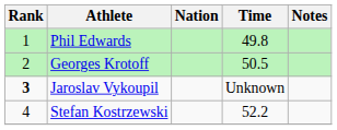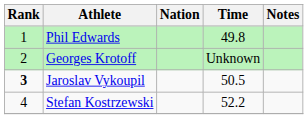Georges Krotoff | Time: 50.5 -> Unknown
Jaroslav Vykoupil | Time: Unknown -> 50.5
